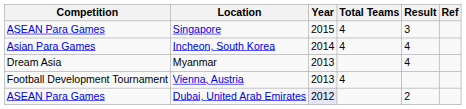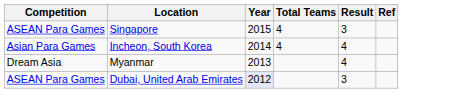- row: Football Development Tournament | Vienna, Austria | 2013 | 4
Dubai, United Arab Emirates | Result: 2 -> 3
